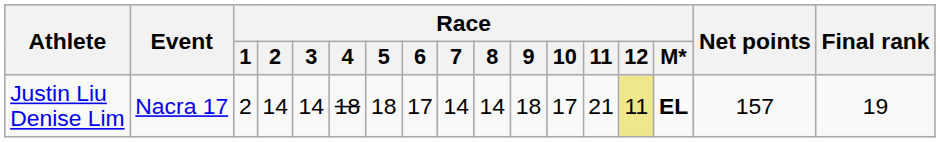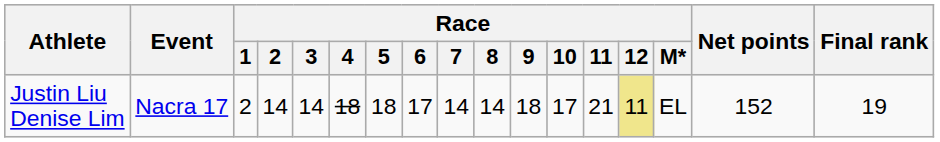Justin Liu Denise Lim | Race / M*: bold -> normal
Justin Liu Denise Lim | Net points: 157 -> 152
